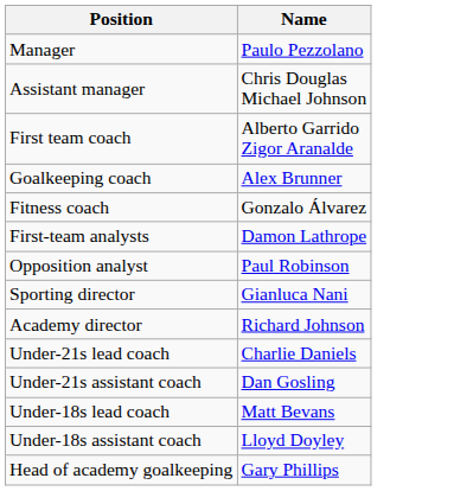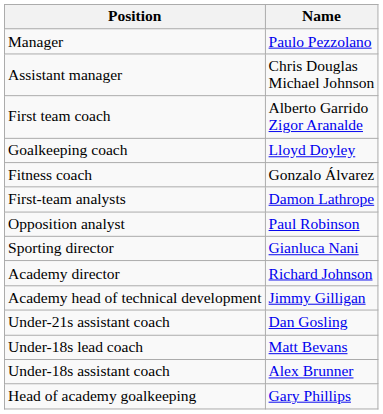Goalkeeping coach | Name: Alex Brunner -> Lloyd Doyley
+ row: Academy head of technical development | Jimmy Gilligan
- row: Under-21s lead coach | Charlie Daniels
Under-18s assistant coach | Name: Lloyd Doyley -> Alex Brunner
